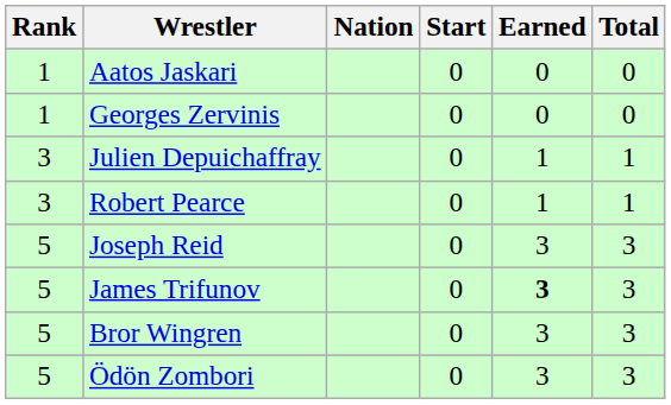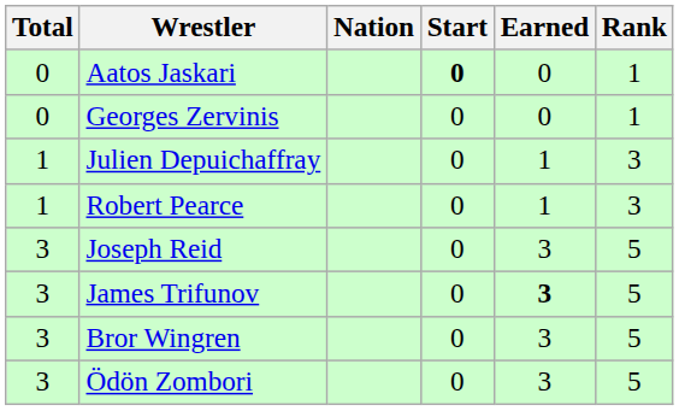columns swapped: Rank <-> Total
Aatos Jaskari | Start: normal -> bold
